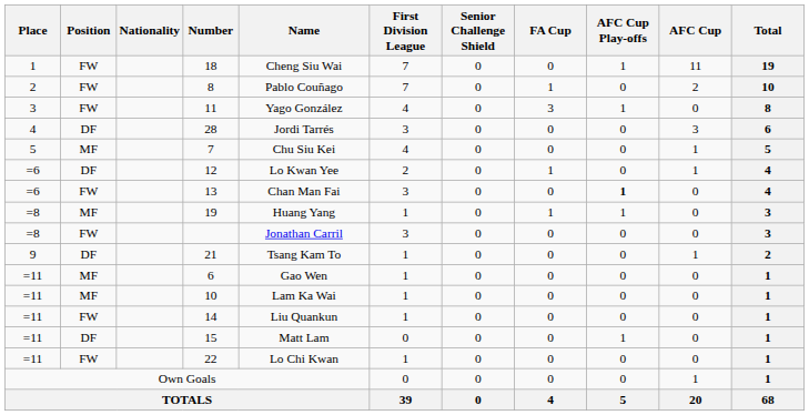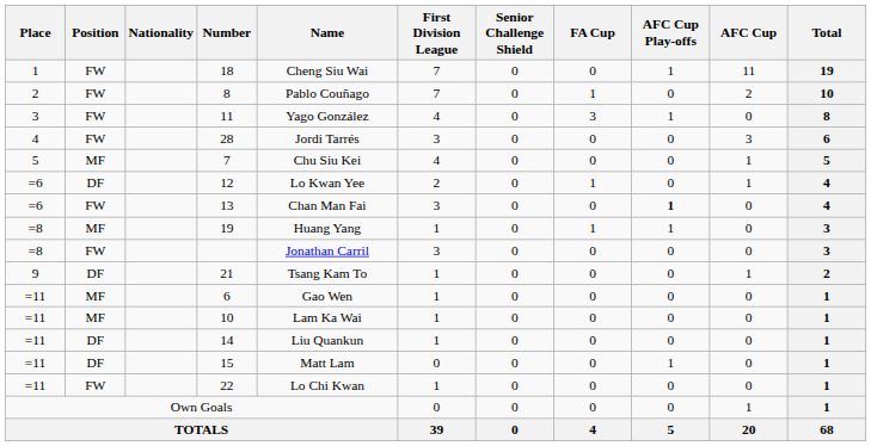28 | Position: DF -> FW
14 | Position: FW -> DF
